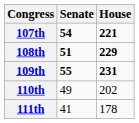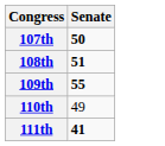- column: House | 221 | 229 | 231 | 202 | 178
107th | Senate: 54 -> 50
111th | Senate: normal -> bold
